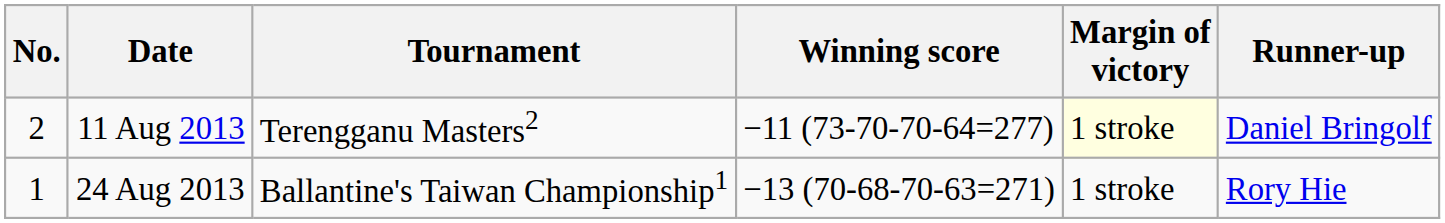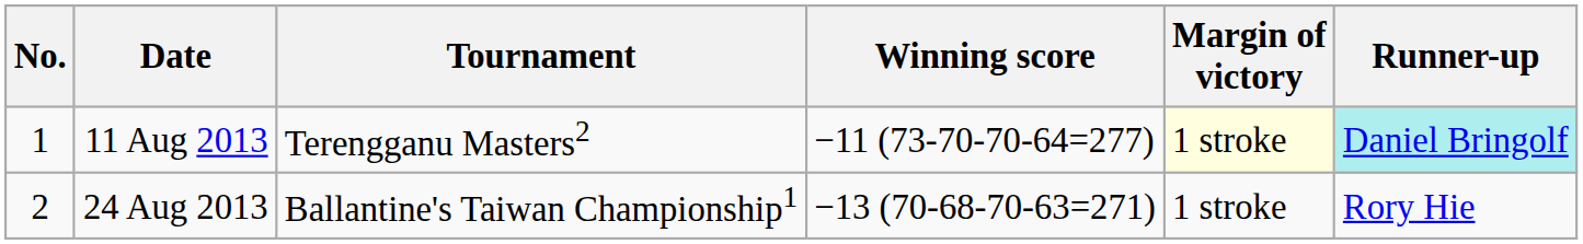11 Aug 2013 | No.: 2 -> 1
11 Aug 2013 | Runner-up: no background -> paleturquoise background
24 Aug 2013 | No.: 1 -> 2
